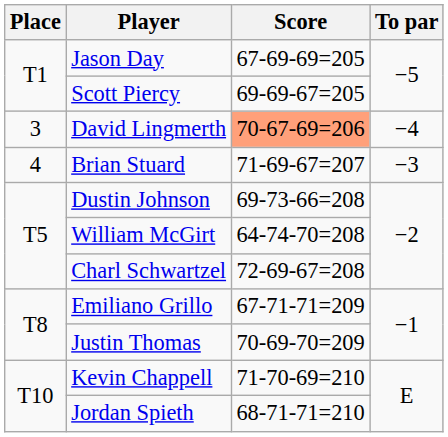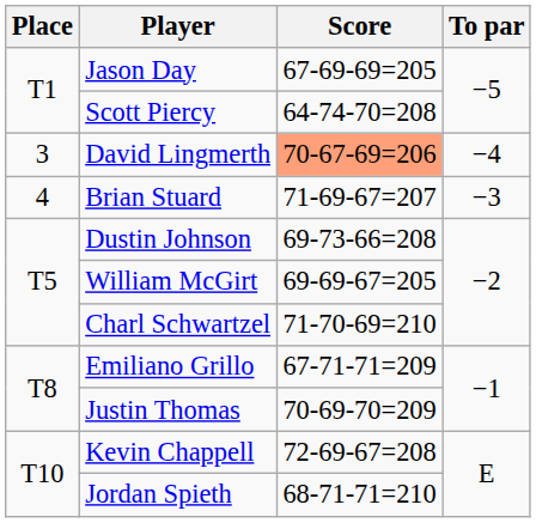Scott Piercy | Score: 69-69-67=205 -> 64-74-70=208
William McGirt | Score: 64-74-70=208 -> 69-69-67=205
Charl Schwartzel | Score: 72-69-67=208 -> 71-70-69=210
Kevin Chappell | Score: 71-70-69=210 -> 72-69-67=208
